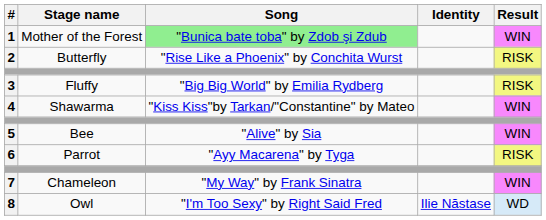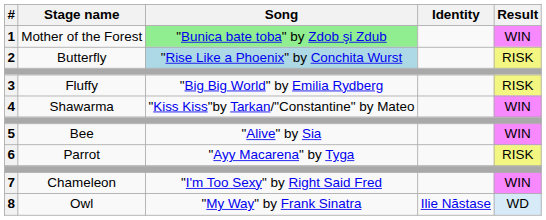2 | Song: no background -> lightblue background
7 | Song: "My Way" by Frank Sinatra -> "I'm Too Sexy" by Right Said Fred
8 | Song: "I'm Too Sexy" by Right Said Fred -> "My Way" by Frank Sinatra
